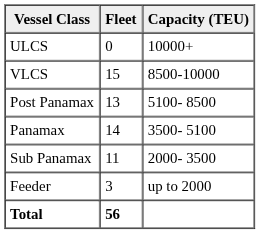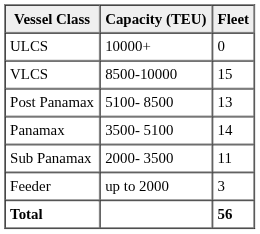columns swapped: Capacity (TEU) <-> Fleet
